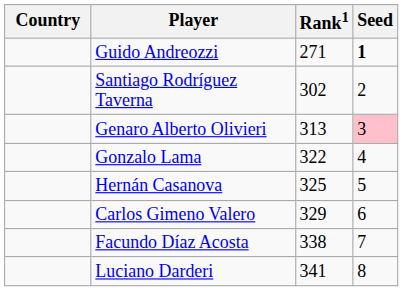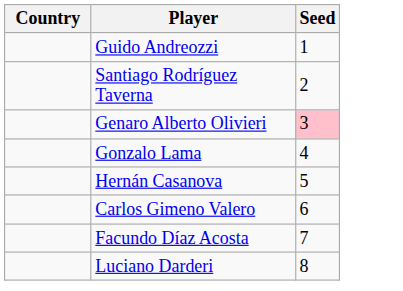- column: Rank1 | 271 | 302 | 313 | 322 | 325 | 329 | 338 | 341
Guido Andreozzi | Seed: bold -> normal
